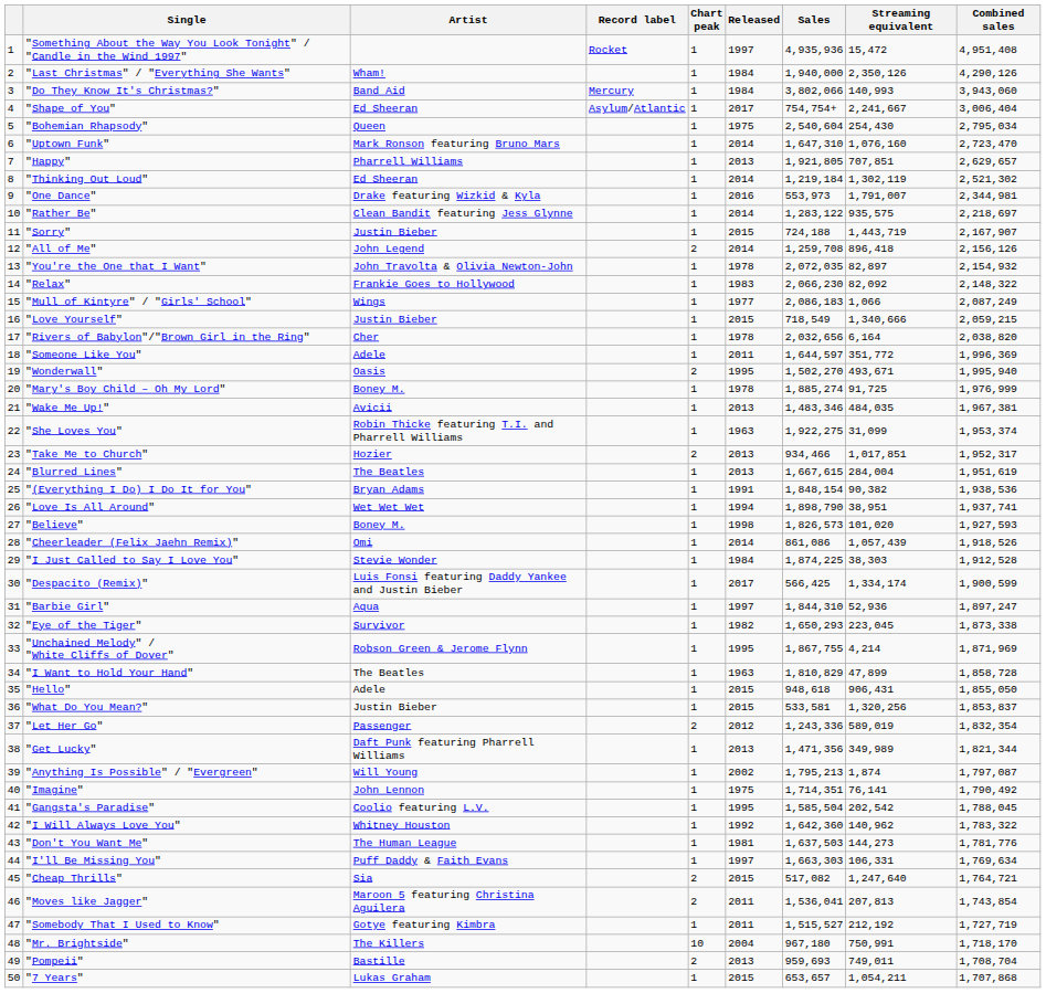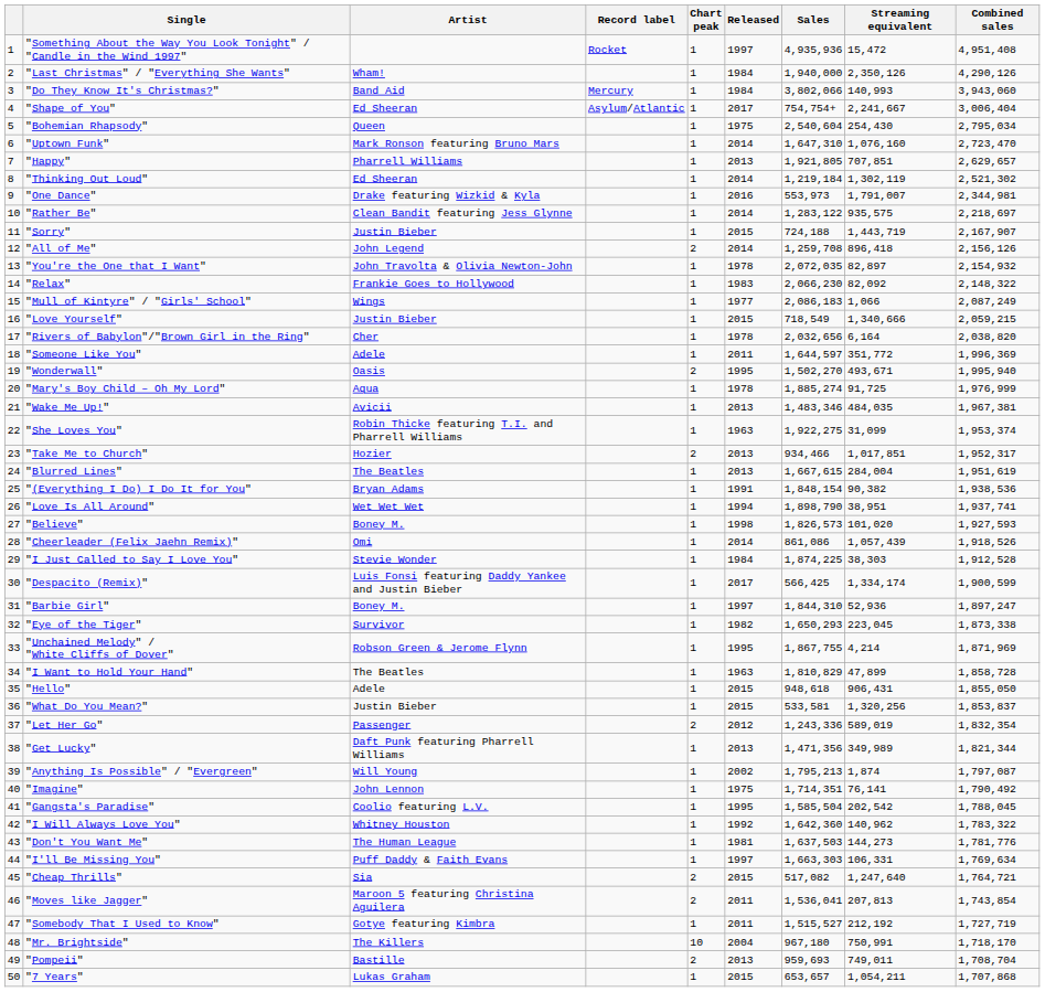"Mary's Boy Child – Oh My Lord" | Artist: Boney M. -> Aqua
"Barbie Girl" | Artist: Aqua -> Boney M.
